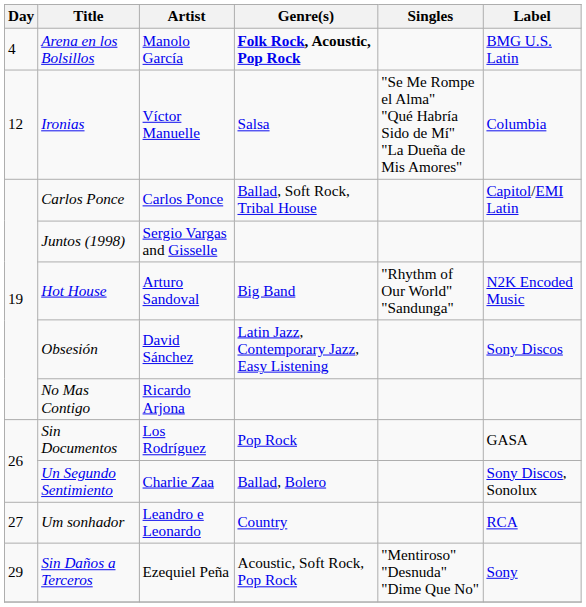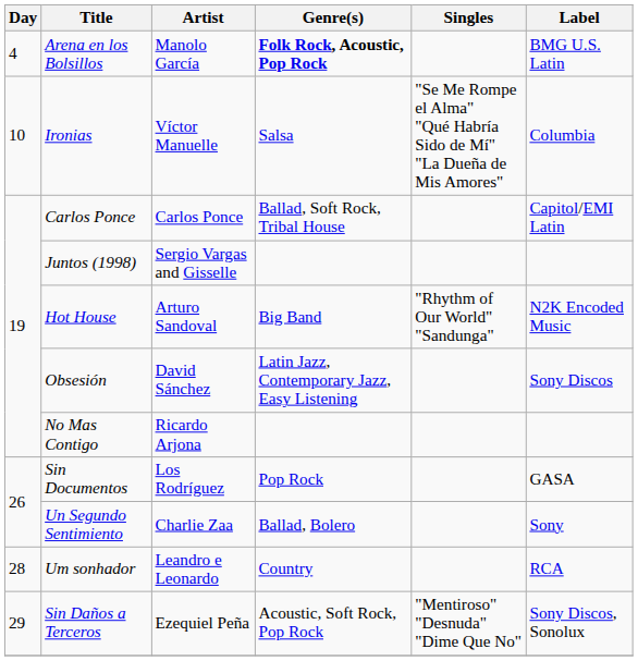Ironias | Day: 12 -> 10
Un Segundo Sentimiento | Label: Sony Discos, Sonolux -> Sony
Um sonhador | Day: 27 -> 28
Sin Daños a Terceros | Label: Sony -> Sony Discos, Sonolux
